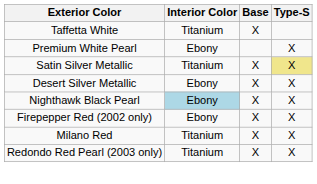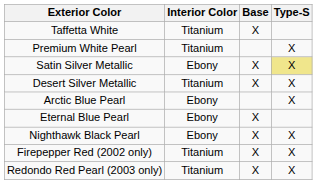Premium White Pearl | Interior Color: Ebony -> Titanium
Satin Silver Metallic | Interior Color: Titanium -> Ebony
Desert Silver Metallic | Interior Color: Ebony -> Titanium
+ row: Arctic Blue Pearl | Ebony | X
+ row: Eternal Blue Pearl | Ebony | X
Nighthawk Black Pearl | Interior Color: lightblue background -> no background
Firepepper Red (2002 only) | Interior Color: Ebony -> Titanium
- row: Milano Red | Titanium | X | X
